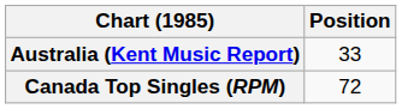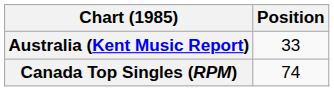Canada Top Singles (RPM) | Position: 72 -> 74
